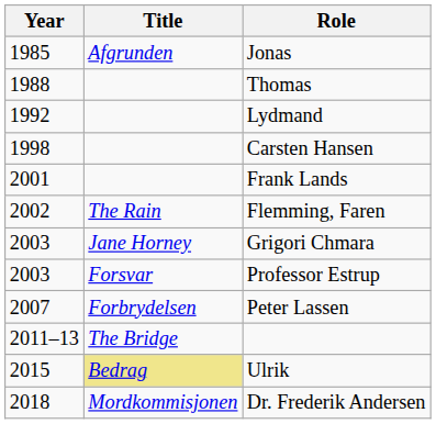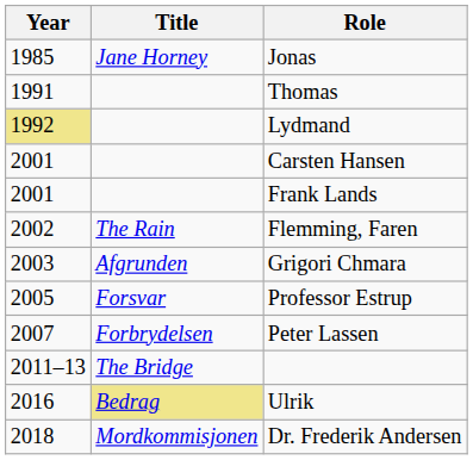Jonas | Title: Afgrunden -> Jane Horney
Thomas | Year: 1988 -> 1991
Lydmand | Year: no background -> khaki background
Carsten Hansen | Year: 1998 -> 2001
Grigori Chmara | Title: Jane Horney -> Afgrunden
Professor Estrup | Year: 2003 -> 2005
Ulrik | Year: 2015 -> 2016
